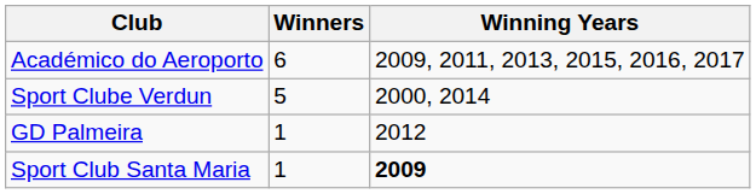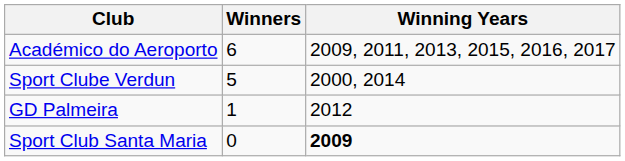Sport Club Santa Maria | Winners: 1 -> 0
